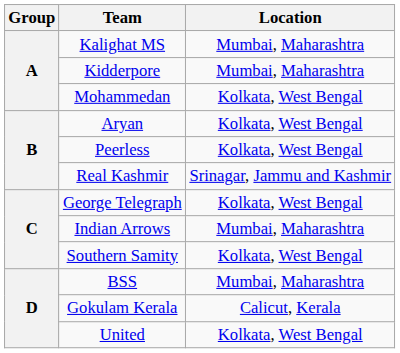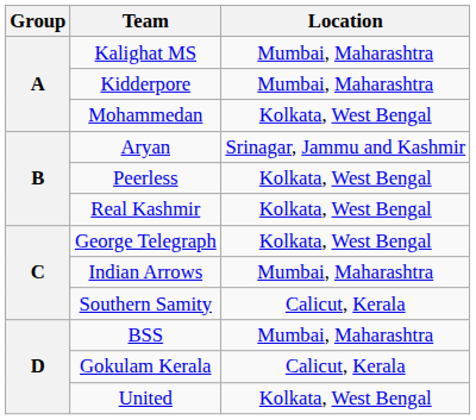Aryan | Location: Kolkata, West Bengal -> Srinagar, Jammu and Kashmir
Real Kashmir | Location: Srinagar, Jammu and Kashmir -> Kolkata, West Bengal
Southern Samity | Location: Kolkata, West Bengal -> Calicut, Kerala
